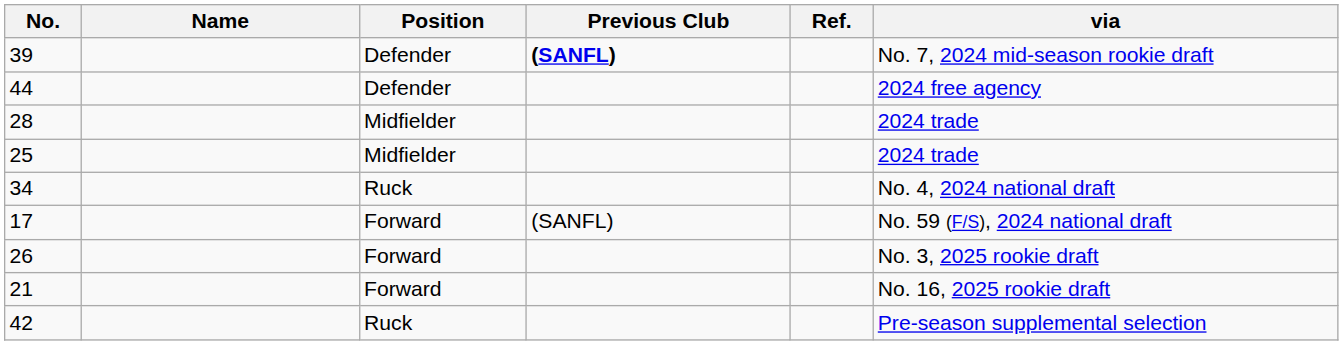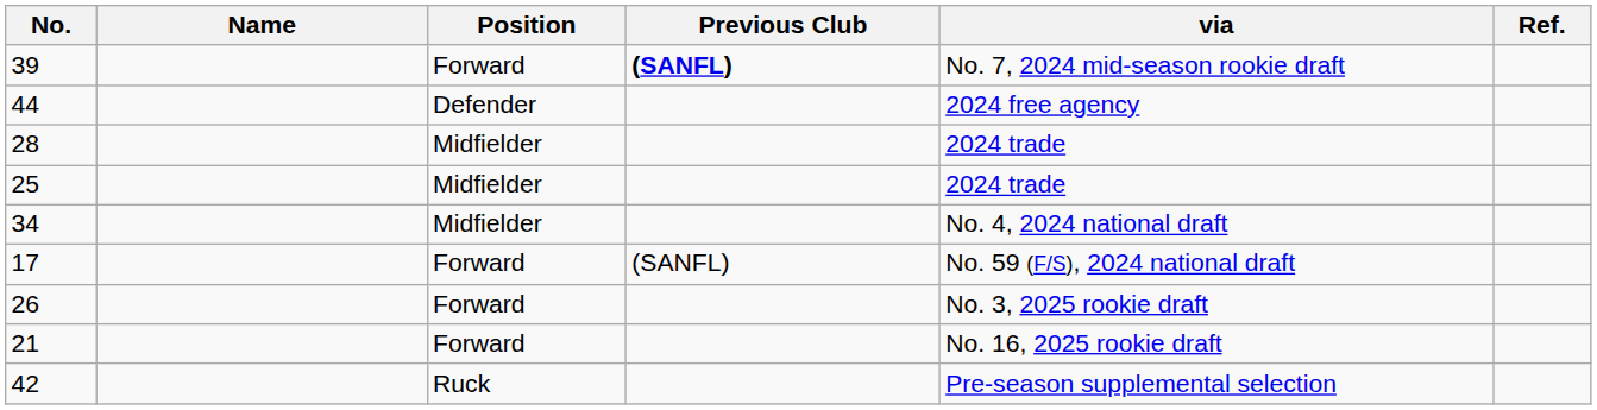columns swapped: via <-> Ref.
39 | Position: Defender -> Forward
34 | Position: Ruck -> Midfielder
